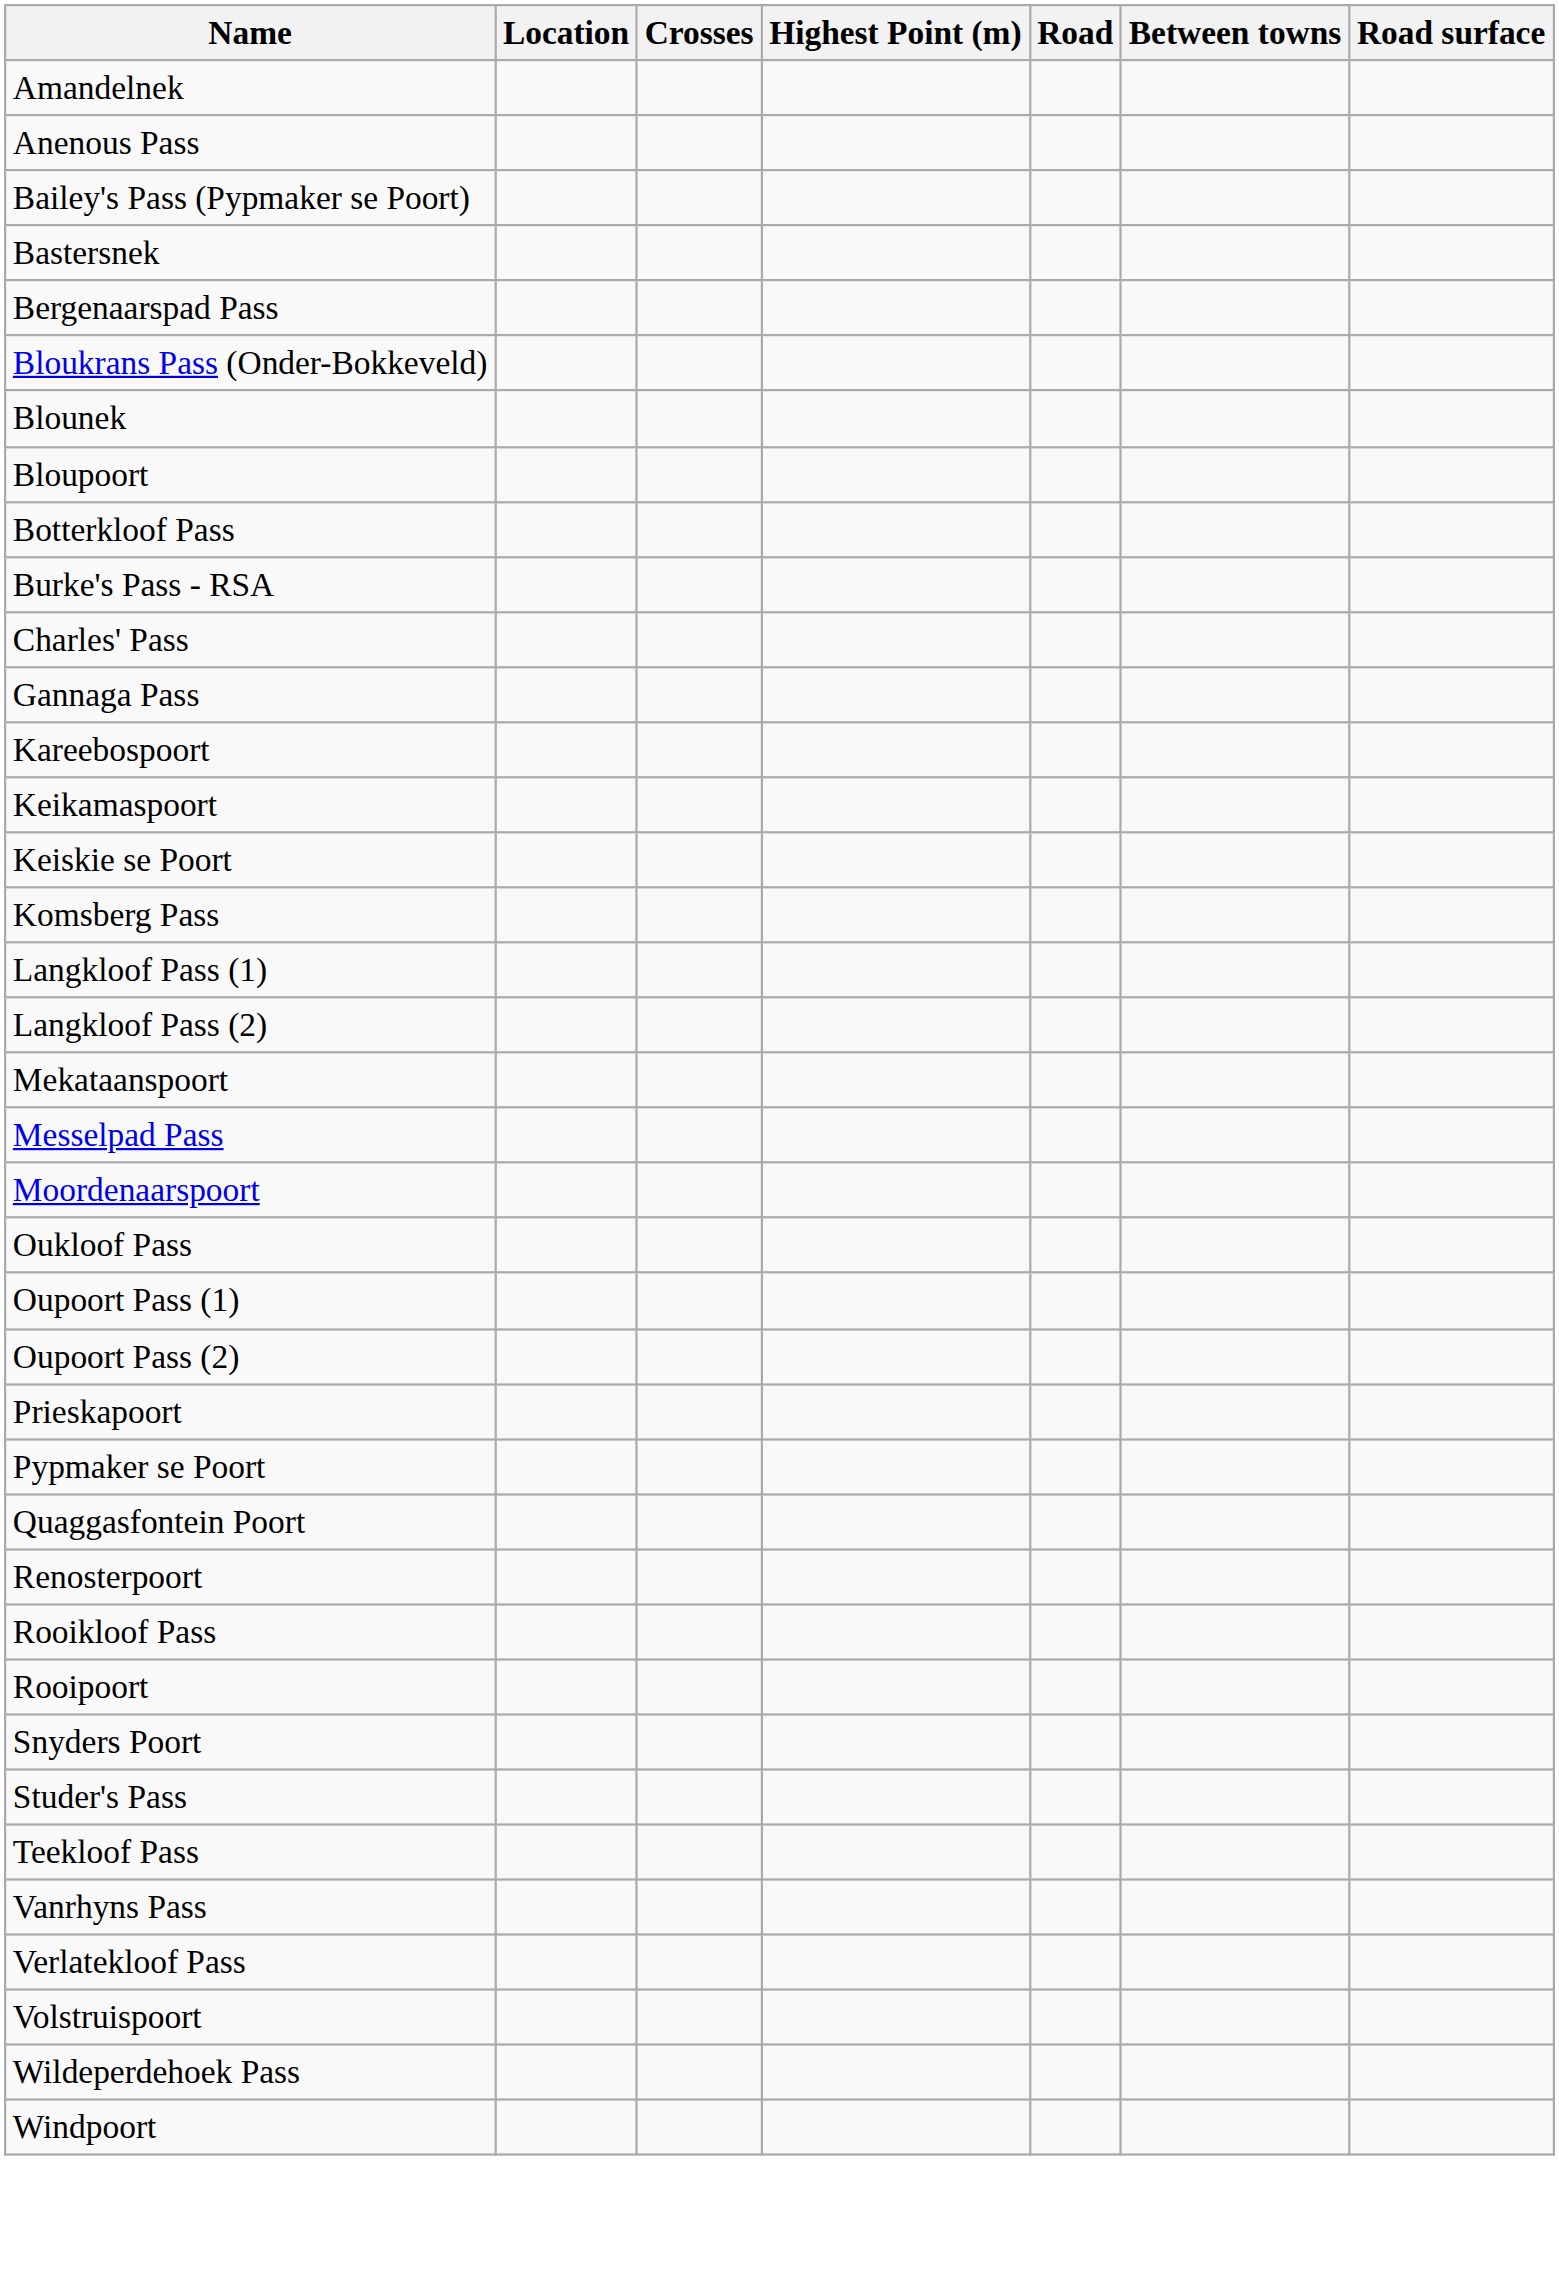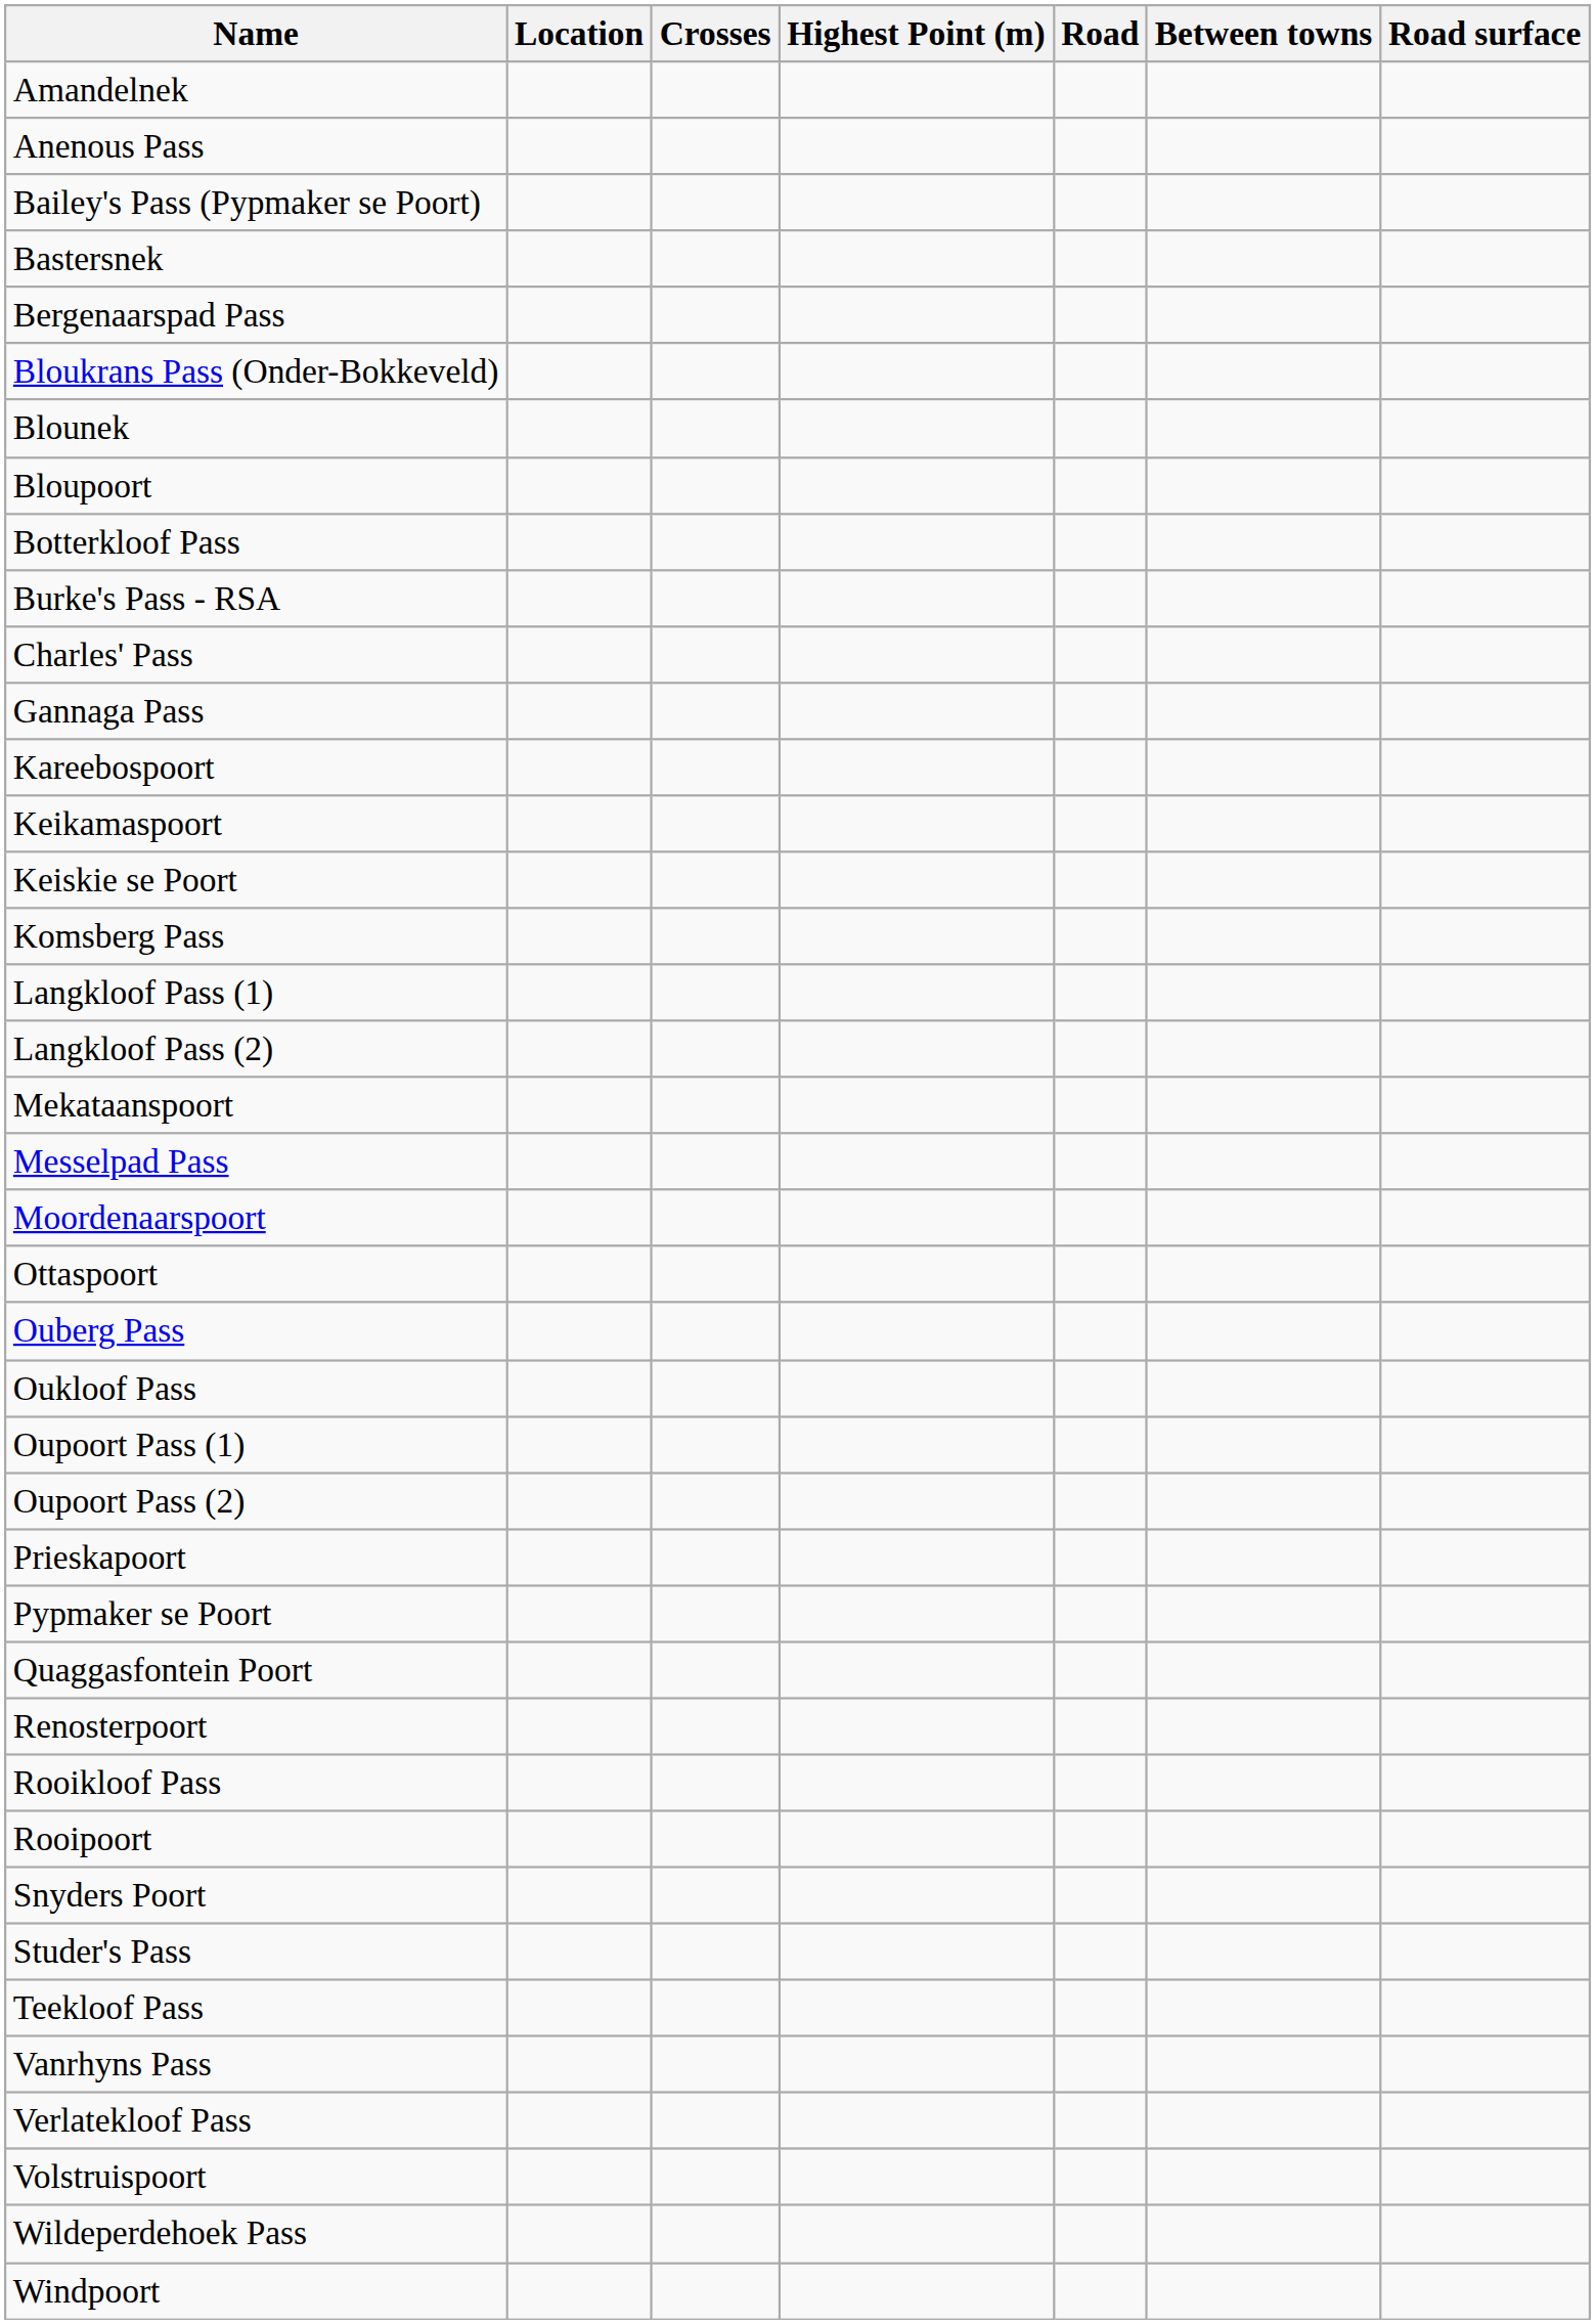+ row: Ottaspoort
+ row: Ouberg Pass
